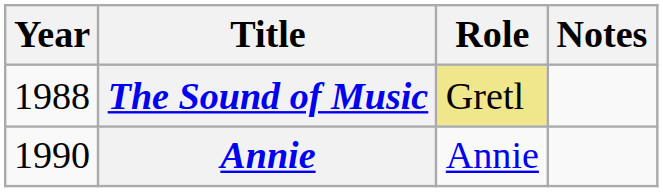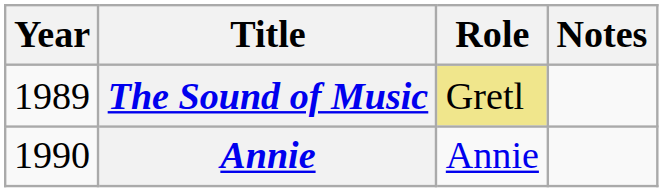The Sound of Music | Year: 1988 -> 1989
